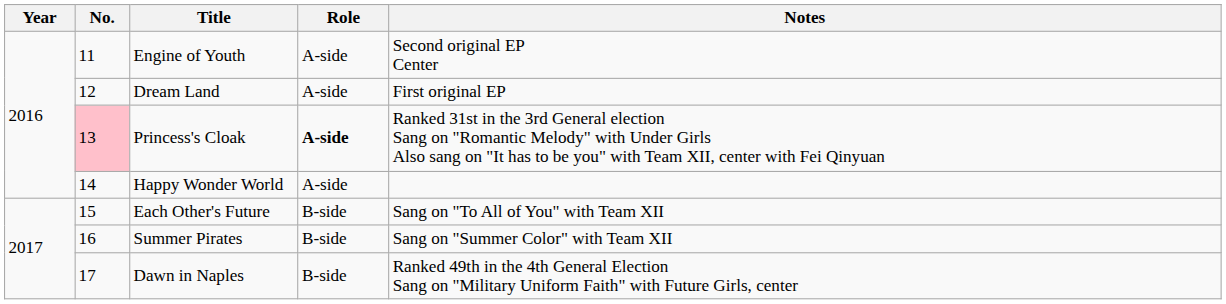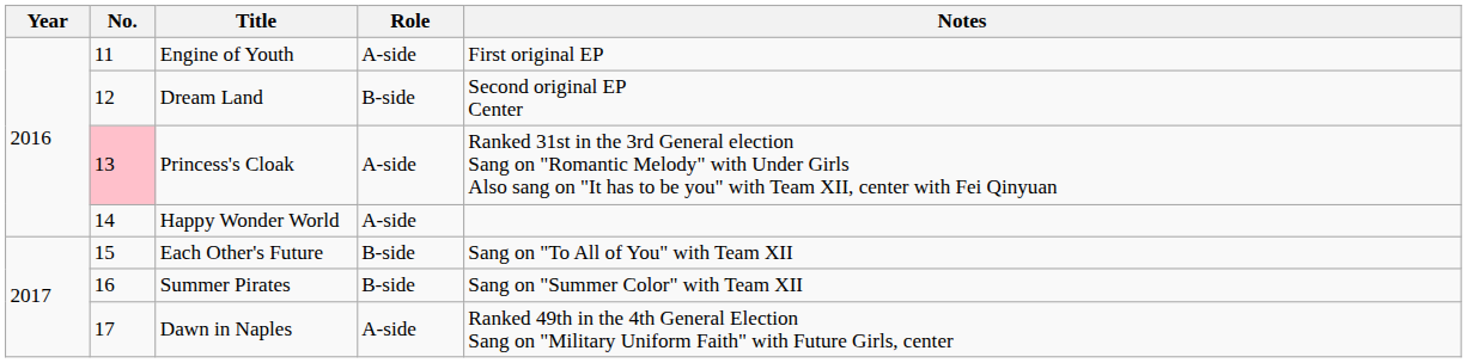Engine of Youth | Notes: Second original EP Center -> First original EP
Dream Land | Role: A-side -> B-side
Dream Land | Notes: First original EP -> Second original EP Center
Princess's Cloak | Role: bold -> normal
Dawn in Naples | Role: B-side -> A-side
